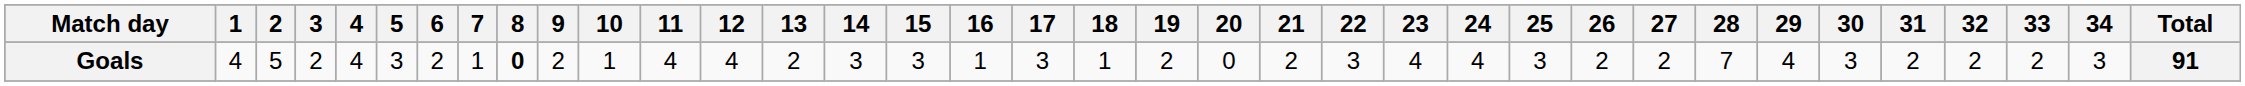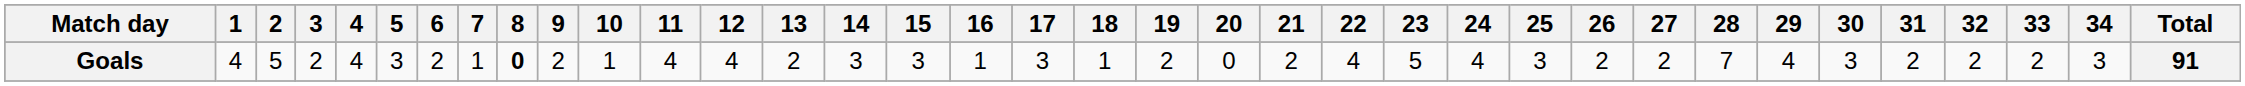Goals | 22: 3 -> 4
Goals | 23: 4 -> 5
